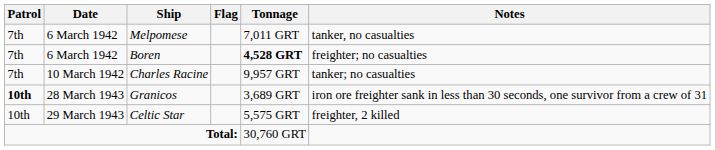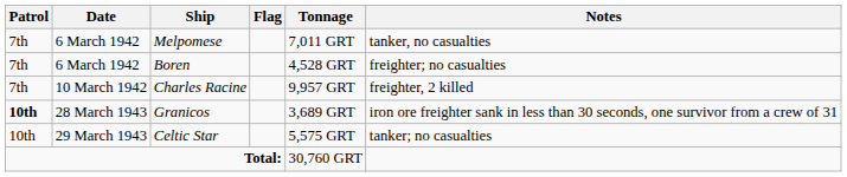Boren | Tonnage: bold -> normal
Charles Racine | Notes: tanker; no casualties -> freighter, 2 killed
Celtic Star | Notes: freighter, 2 killed -> tanker; no casualties
